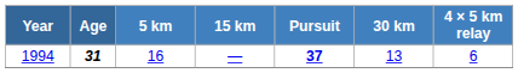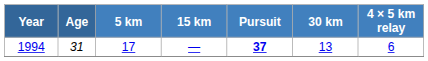1994 | Age: bold -> normal
1994 | 5 km: 16 -> 17
